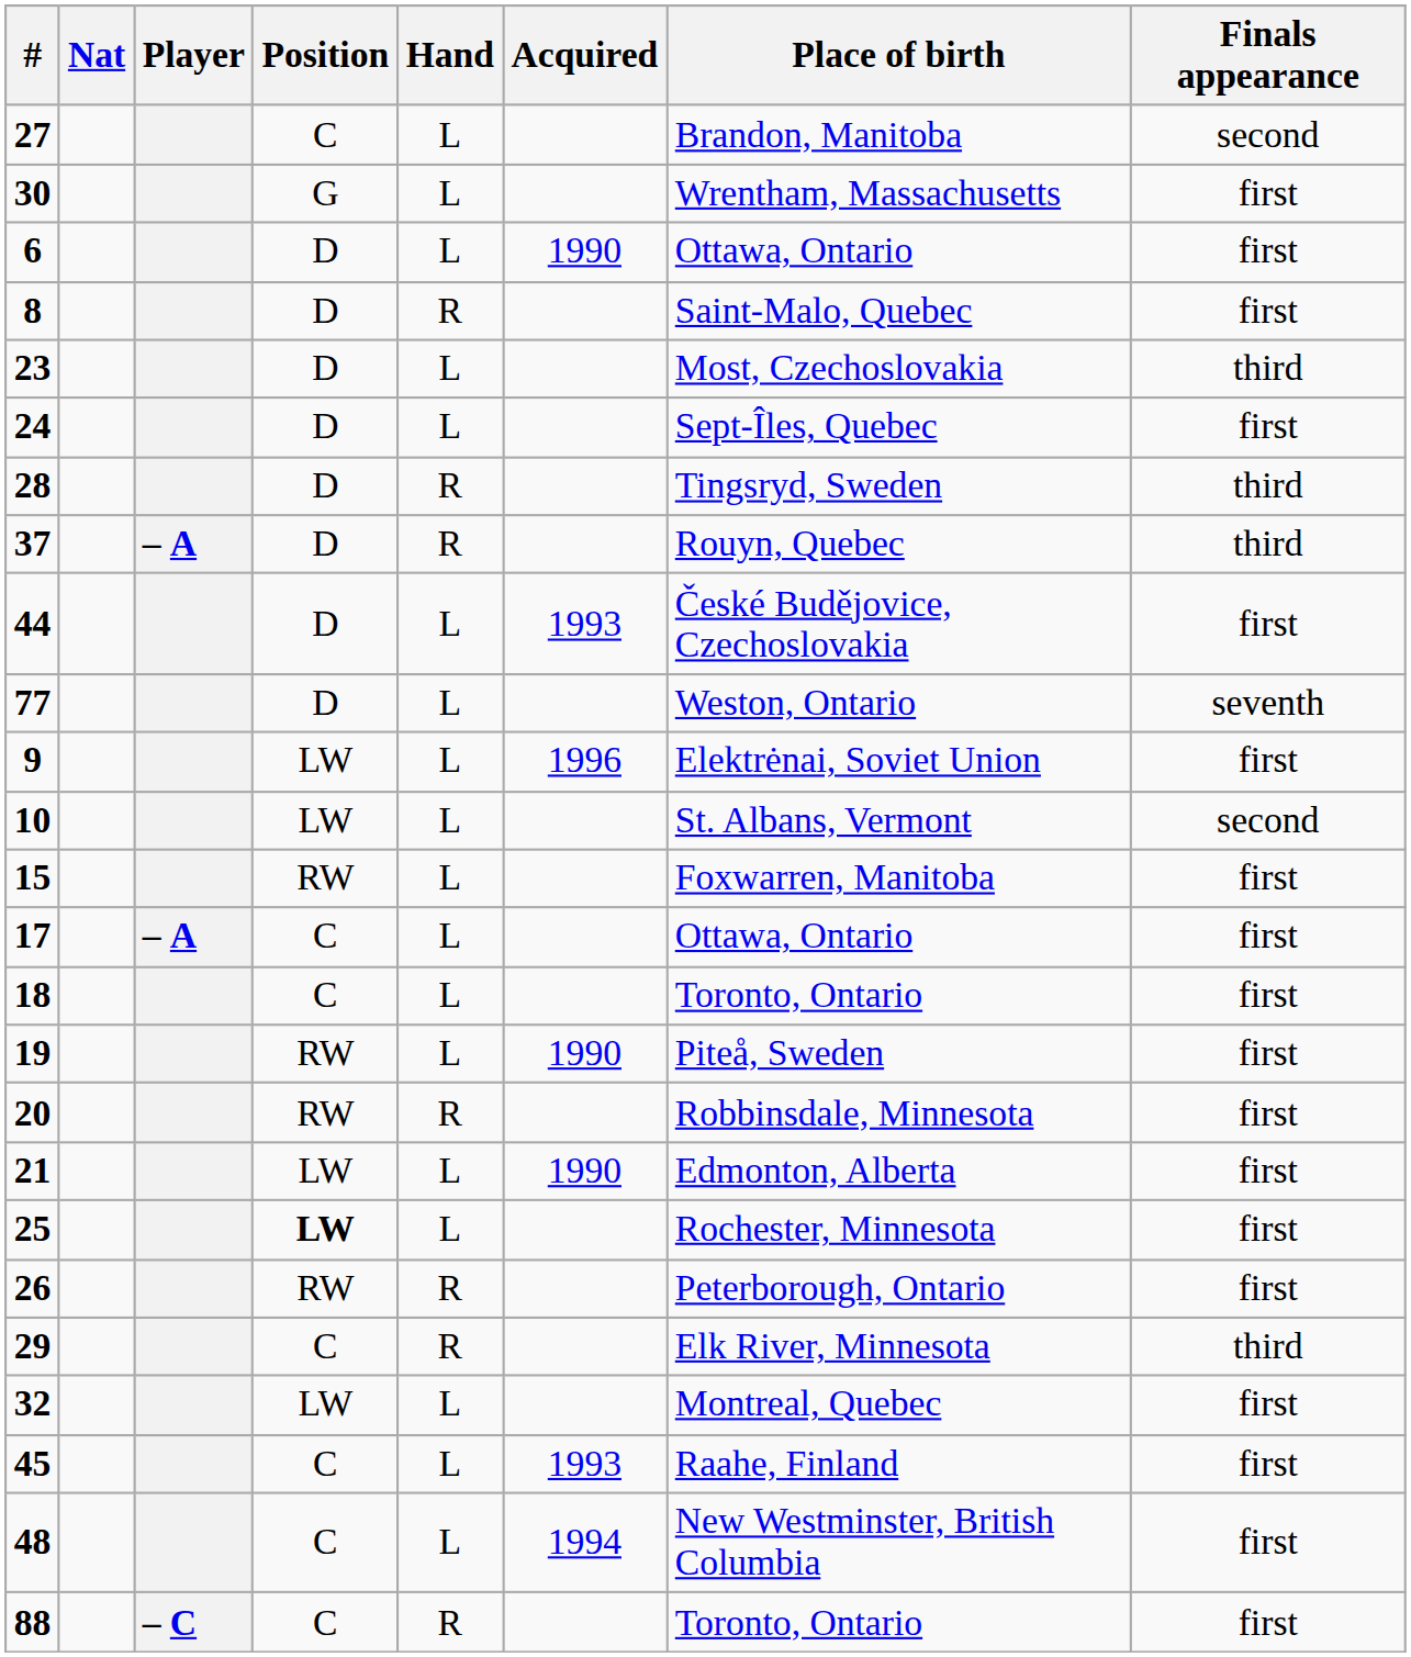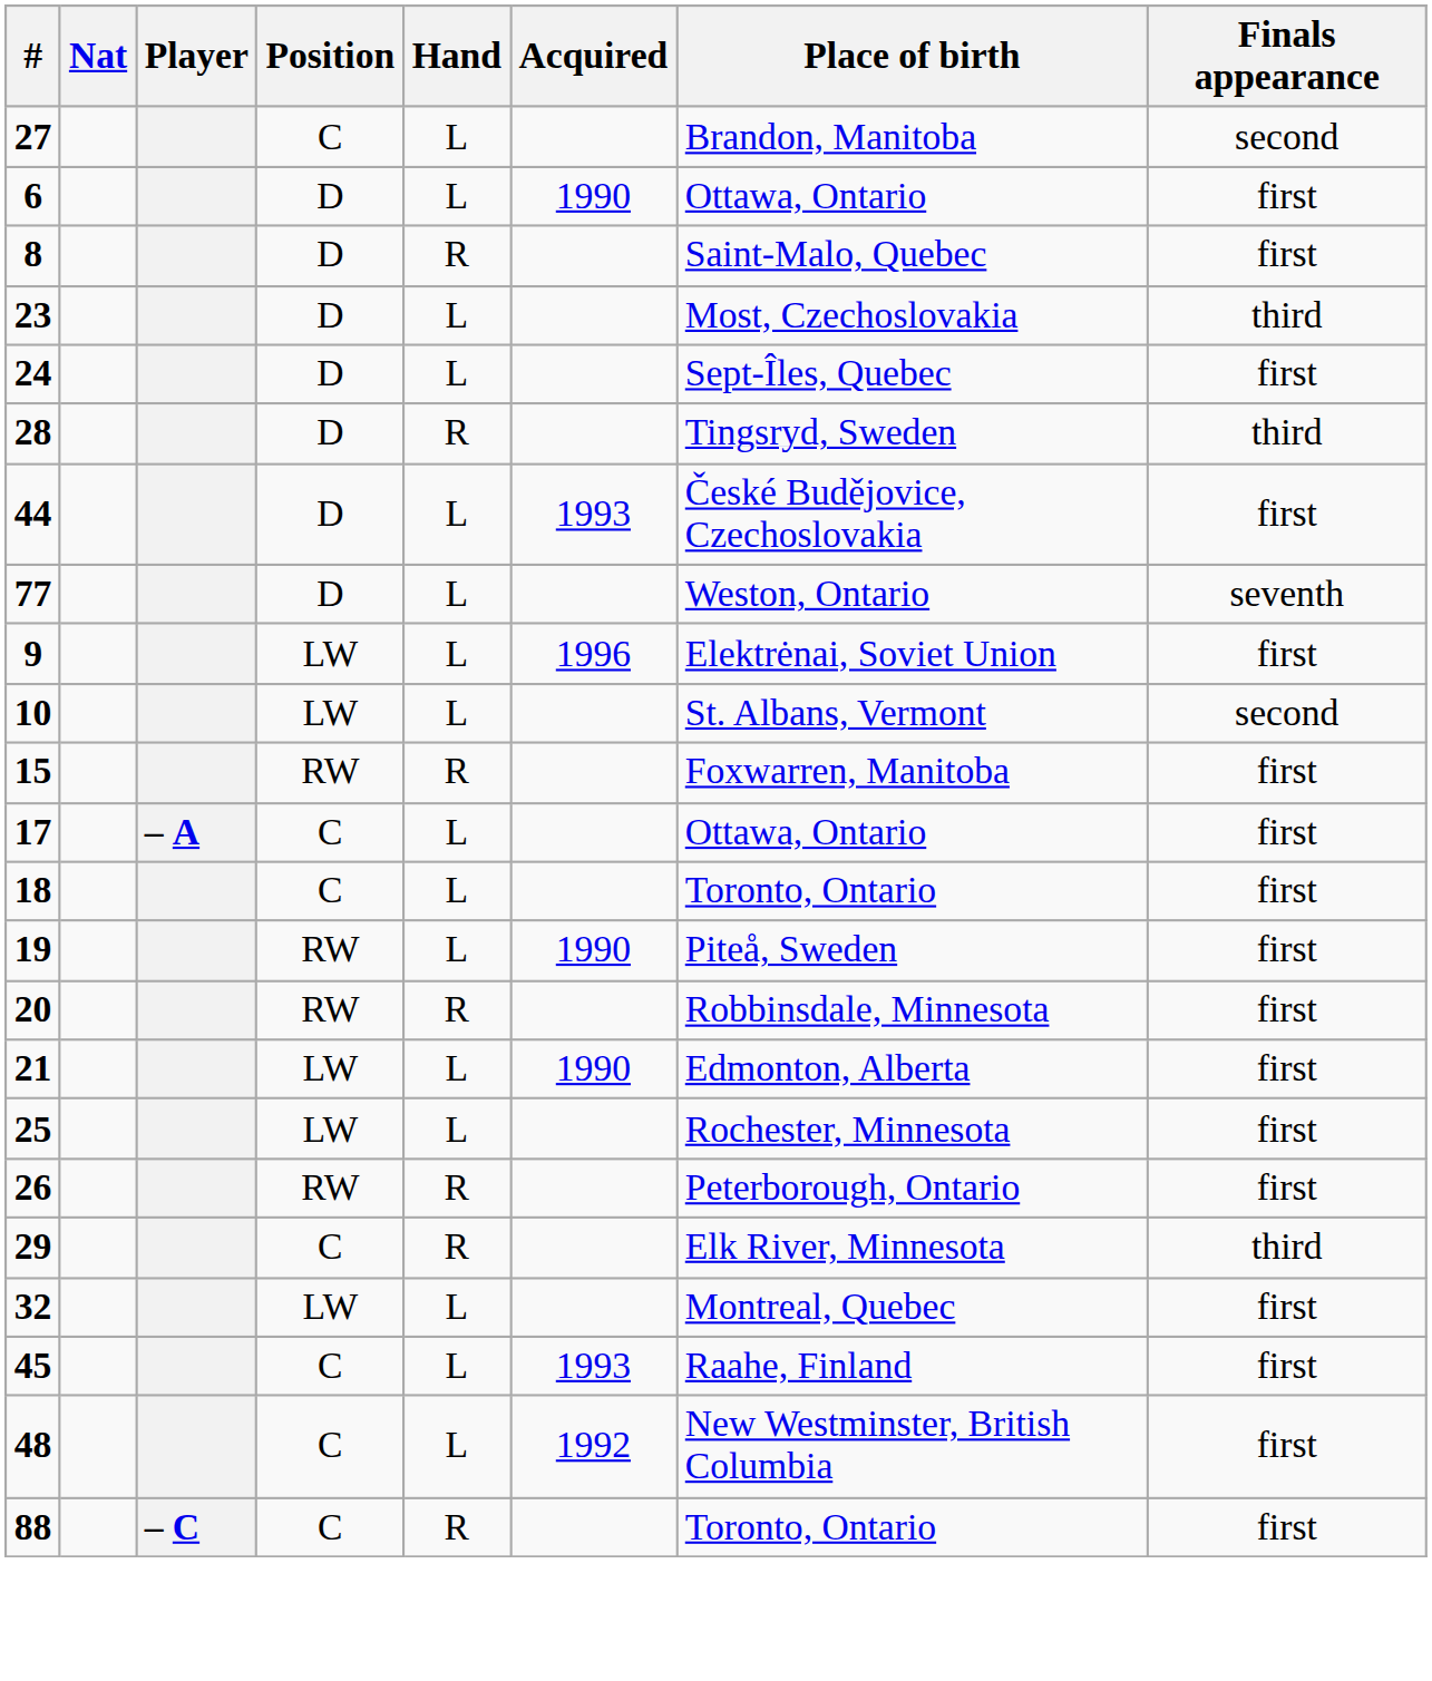- row: 30 | G | L | Wrentham, Massachusetts | first
- row: 37 | – A | D | R | Rouyn, Quebec | third
15 | Hand: L -> R
25 | Position: bold -> normal
48 | Acquired: 1994 -> 1992
